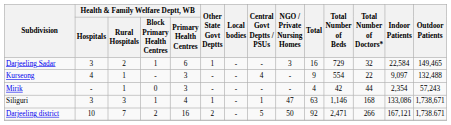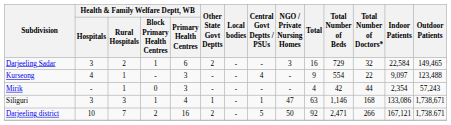Darjeeling Sadar | Other State Govt Deptts: 1 -> 2
Kurseong | Outdoor Patients: 132,488 -> 123,488
